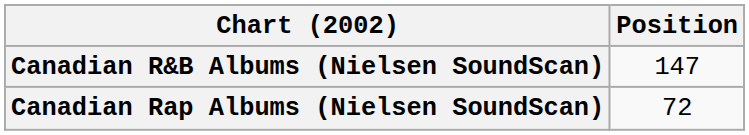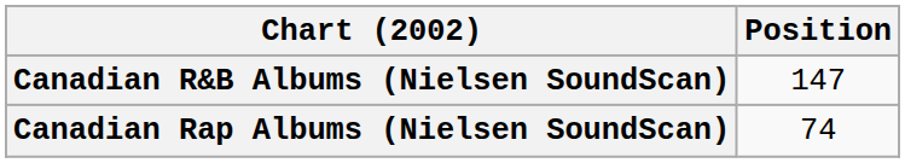Canadian Rap Albums (Nielsen SoundScan) | Position: 72 -> 74
